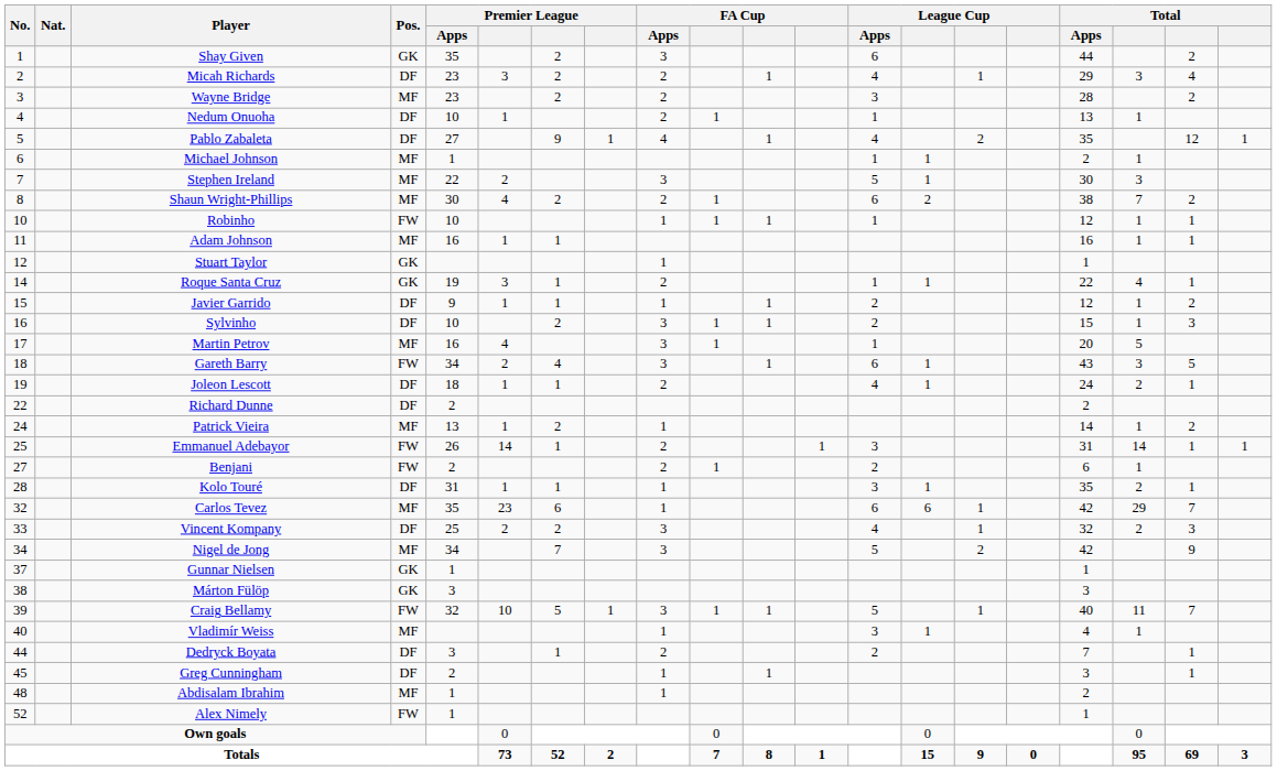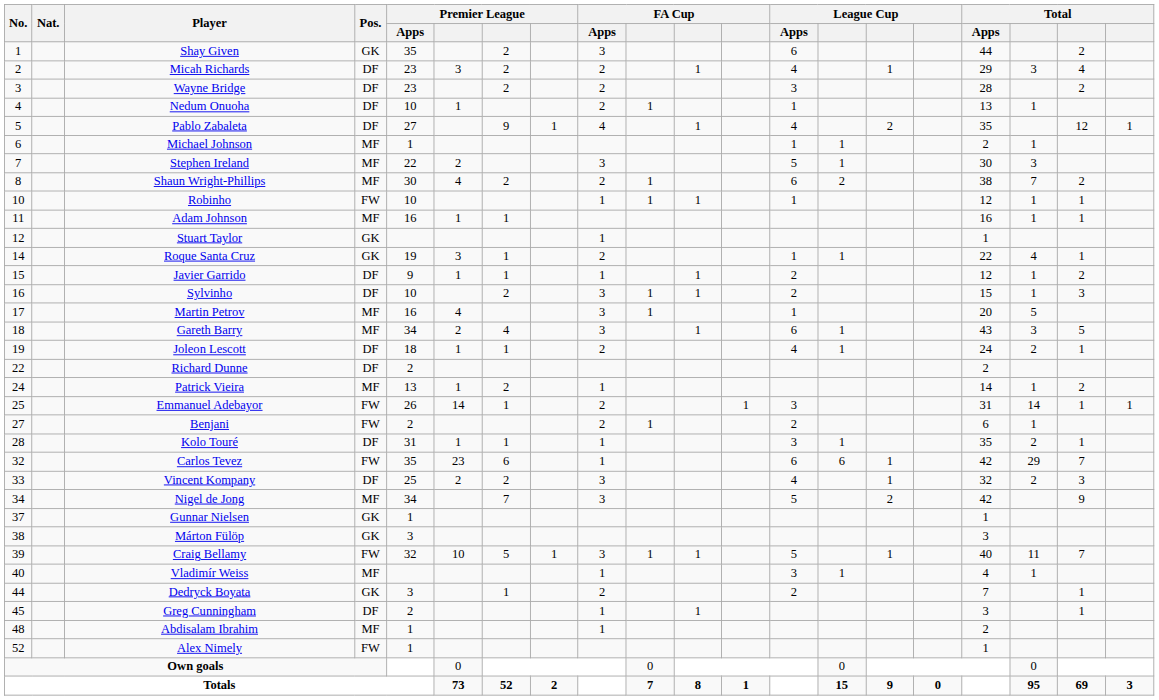Wayne Bridge | Pos.: MF -> DF
Gareth Barry | Pos.: FW -> MF
Carlos Tevez | Pos.: MF -> FW
Dedryck Boyata | Pos.: DF -> GK
